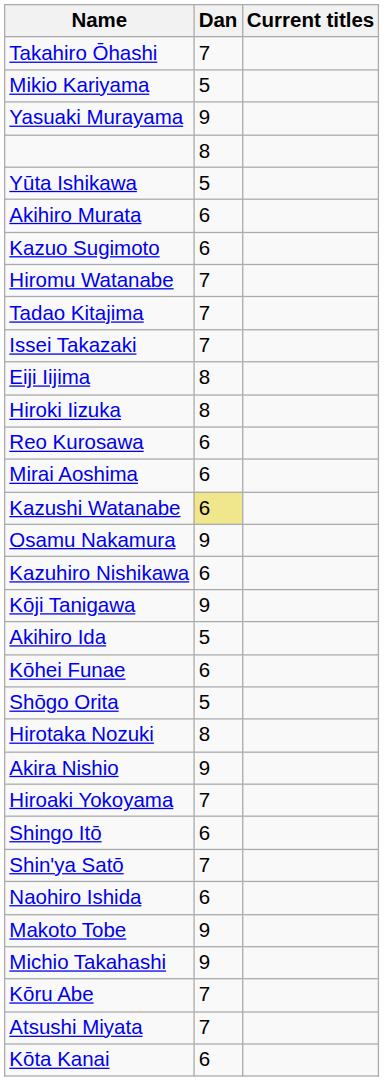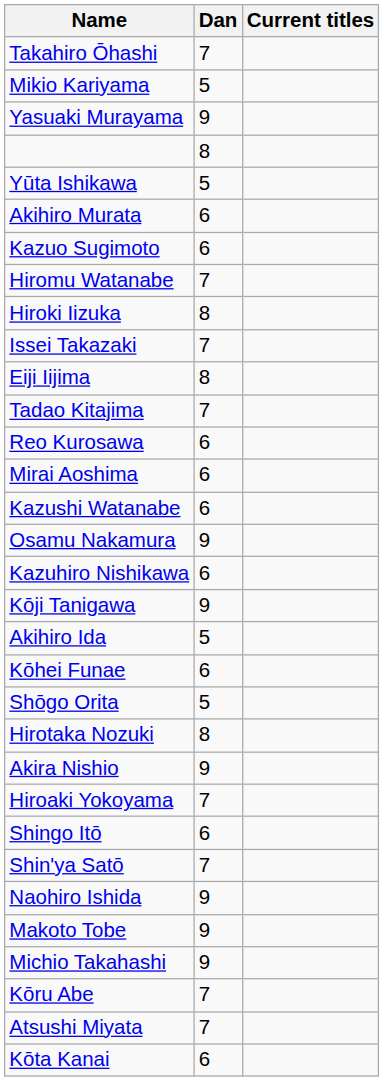rows swapped: Hiroki Iizuka <-> Tadao Kitajima
Kazushi Watanabe | Dan: khaki background -> no background
Naohiro Ishida | Dan: 6 -> 9
